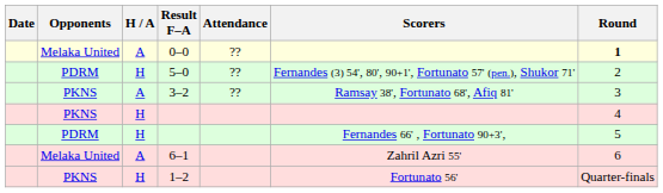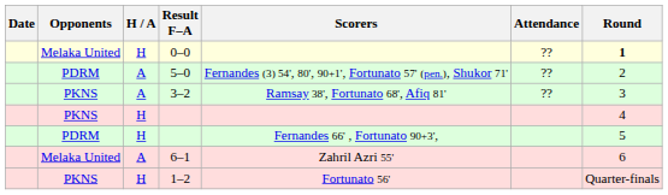columns swapped: Scorers <-> Attendance
0–0 | H / A: A -> H
5–0 | H / A: H -> A
